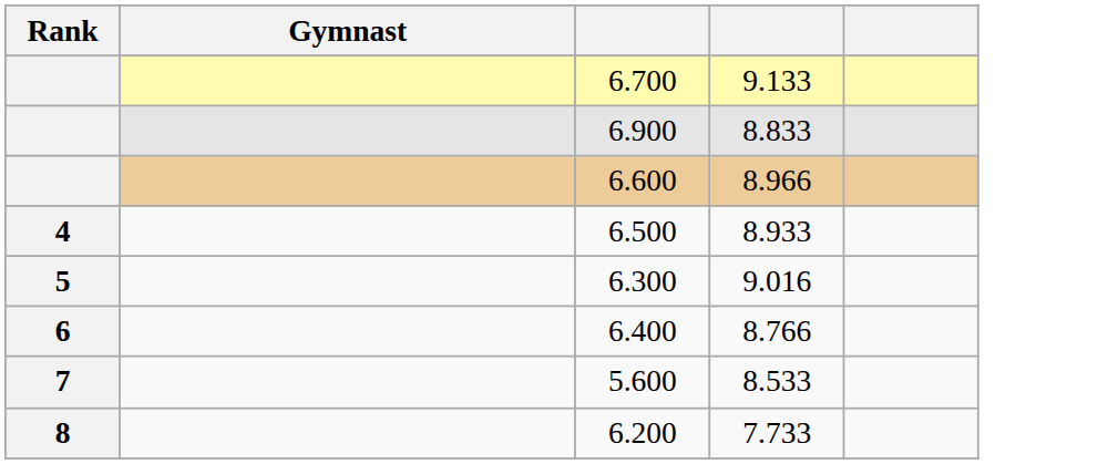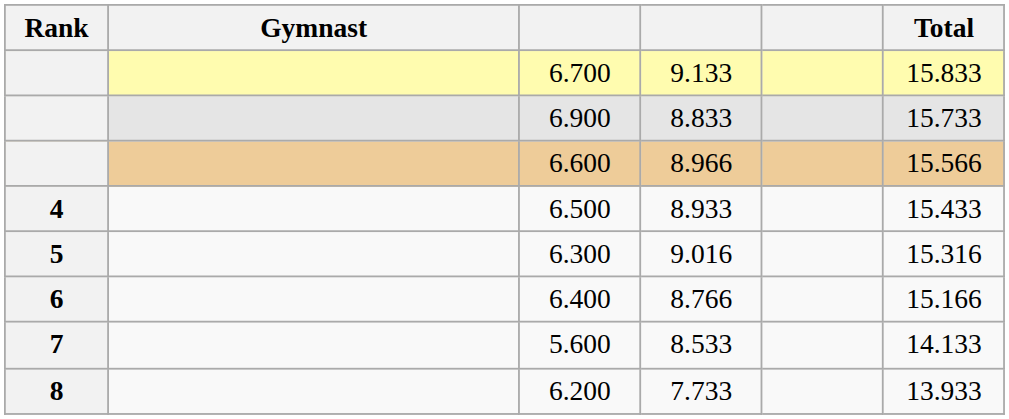+ column: Total | 15.833 | 15.733 | 15.566 | 15.433 | 15.316 | 15.166 | 14.133 | 13.933
